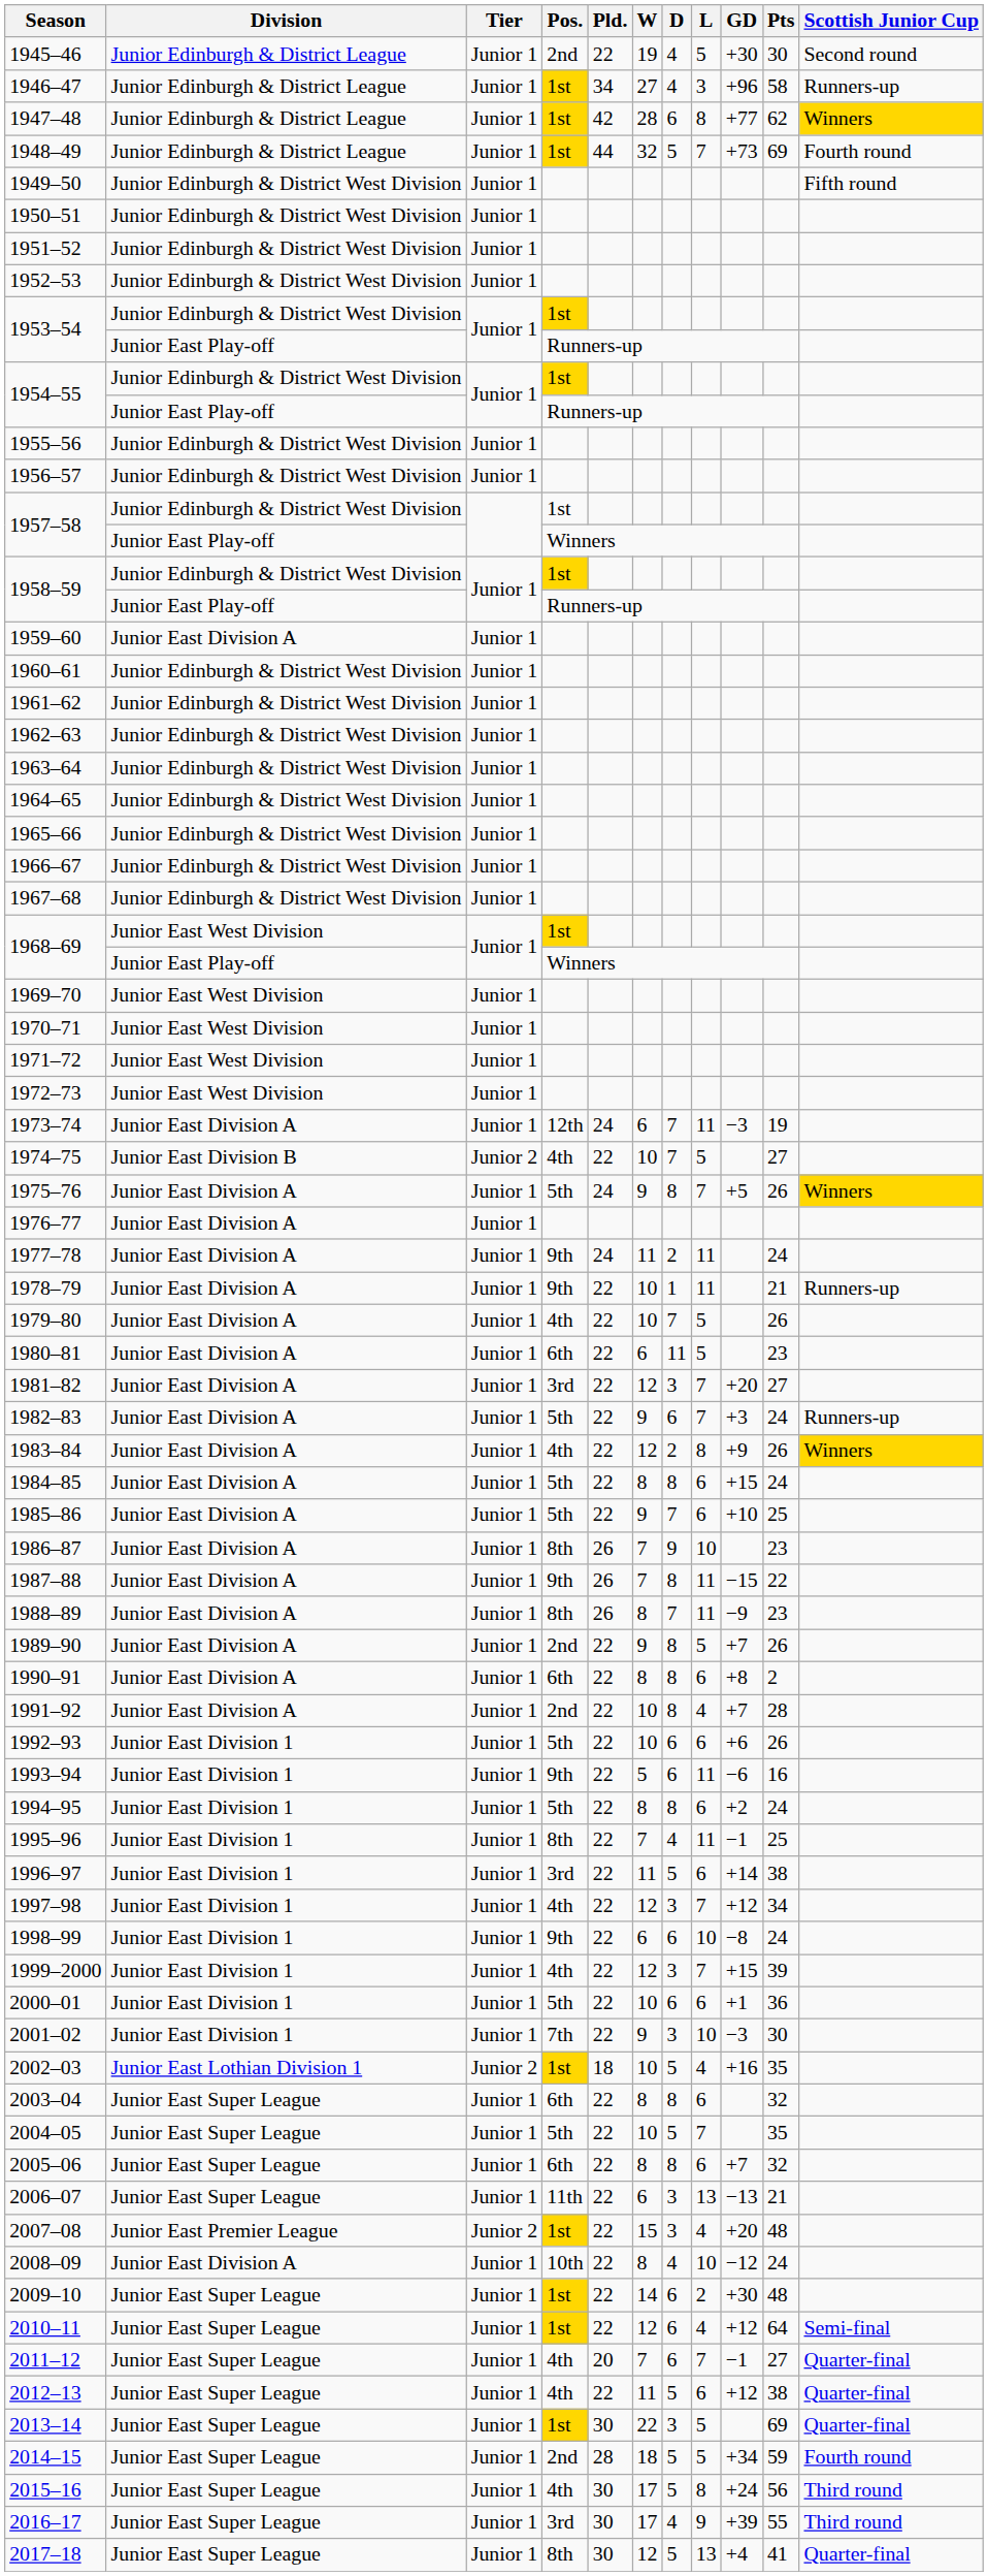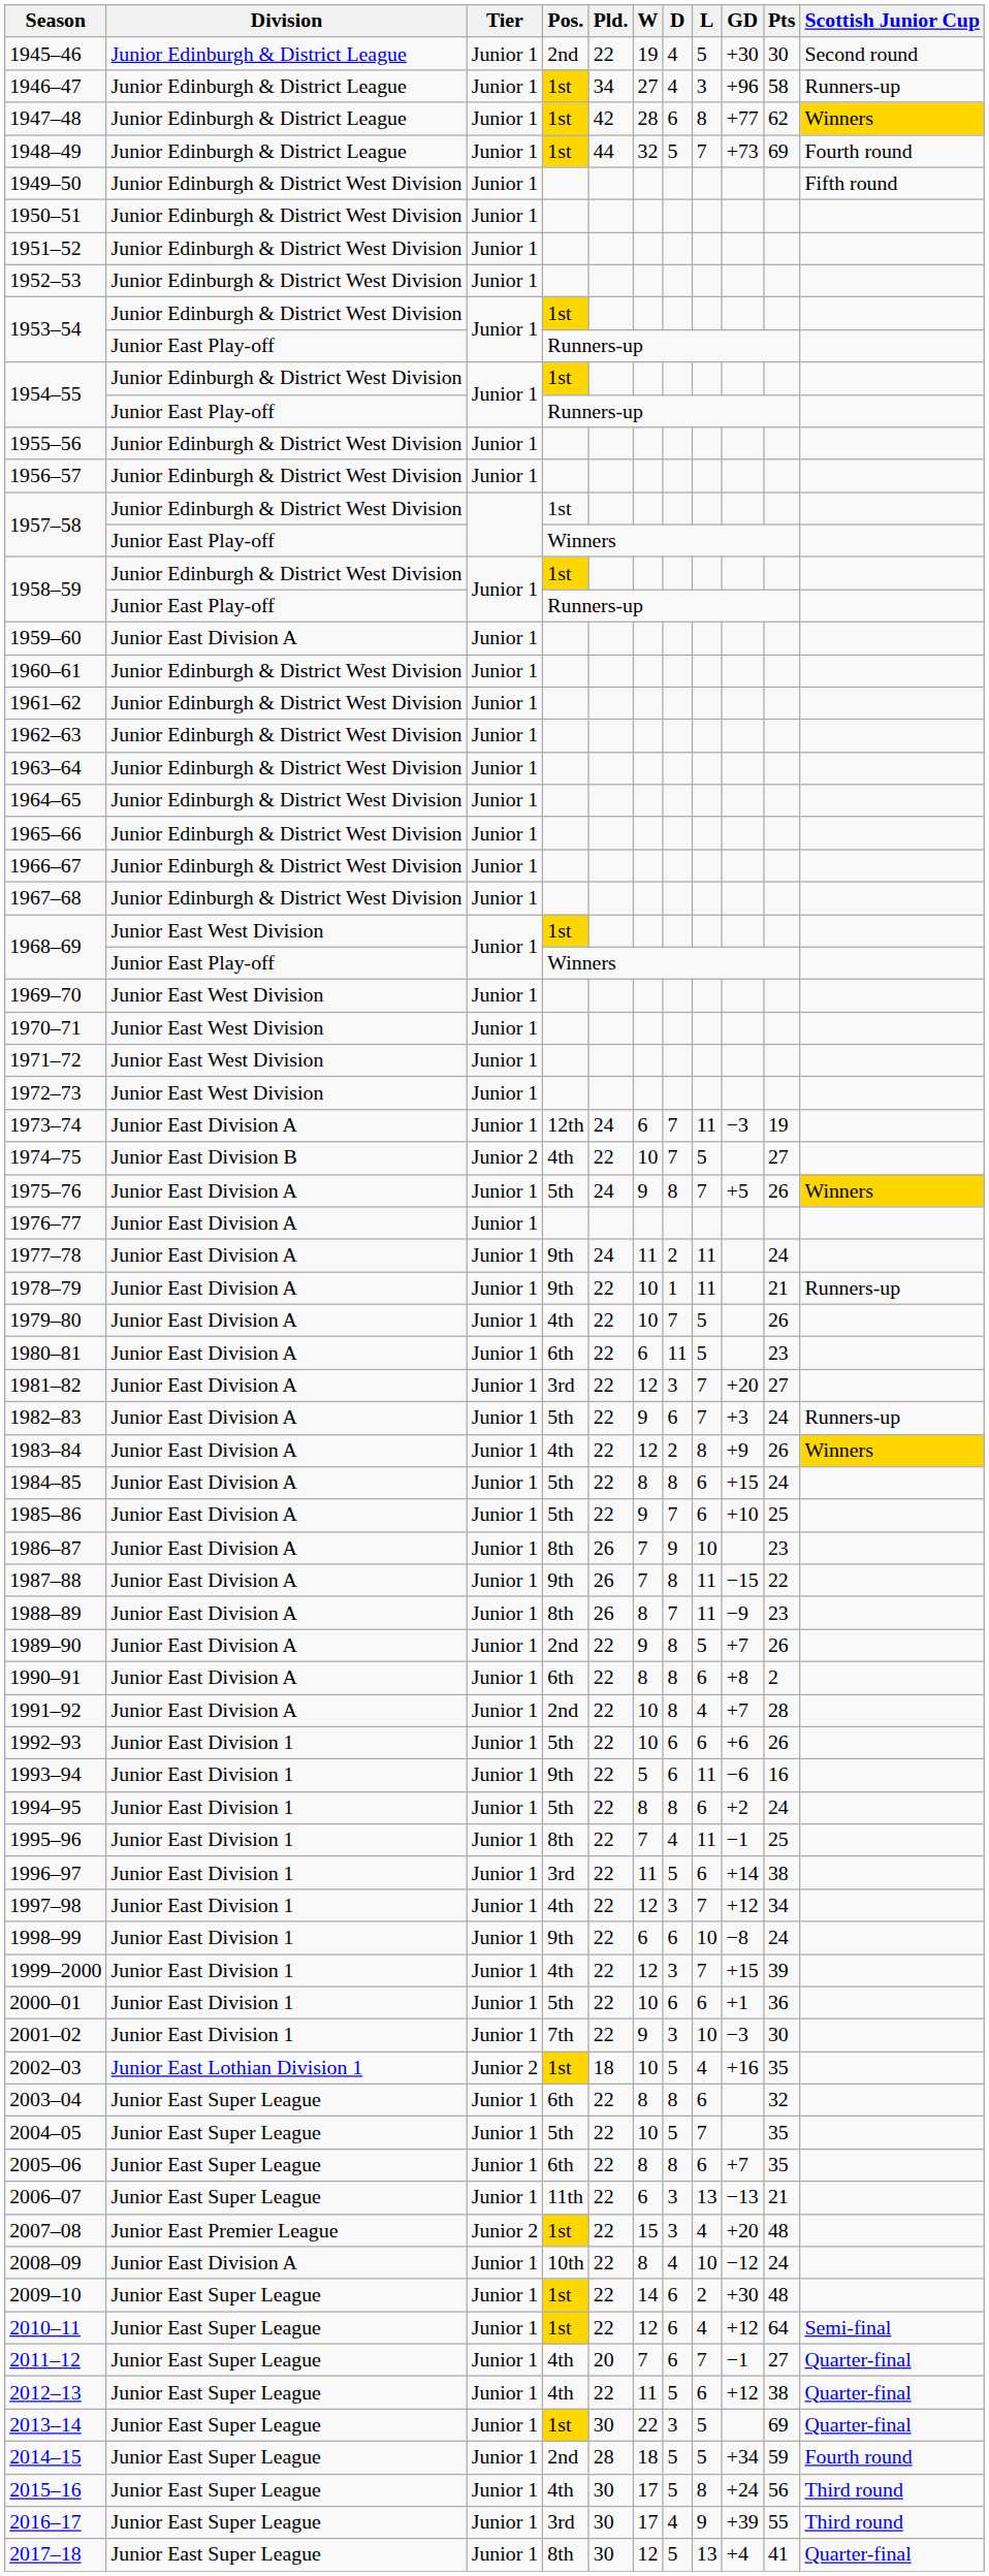2005–06 | Pts: 32 -> 35
